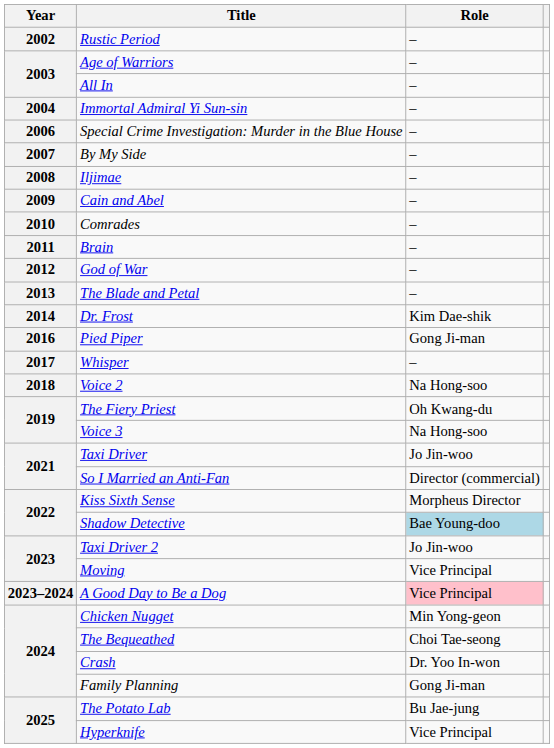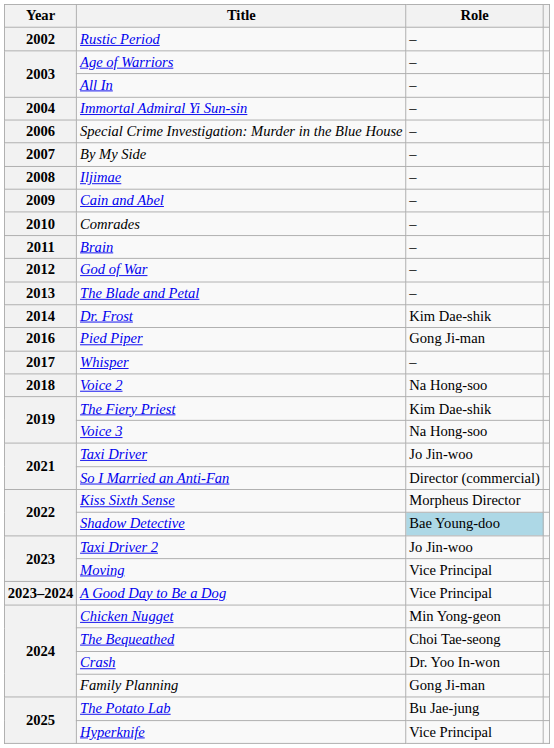The Fiery Priest | Role: Oh Kwang-du -> Kim Dae-shik
A Good Day to Be a Dog | Role: pink background -> no background
